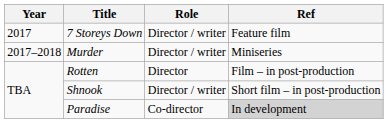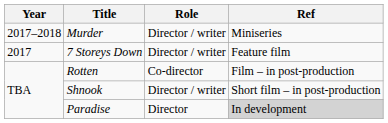rows swapped: 7 Storeys Down <-> Murder
Rotten | Role: Director -> Co-director
Paradise | Role: Co-director -> Director
